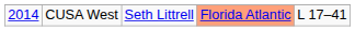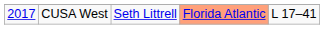CUSA West | column 1: 2014 -> 2017
